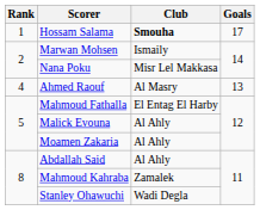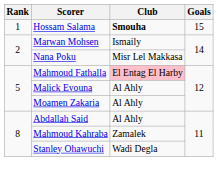Hossam Salama | Goals: 17 -> 15
- row: 4 | Ahmed Raouf | Al Masry | 13
Mahmoud Fathalla | Club: no background -> pink background
